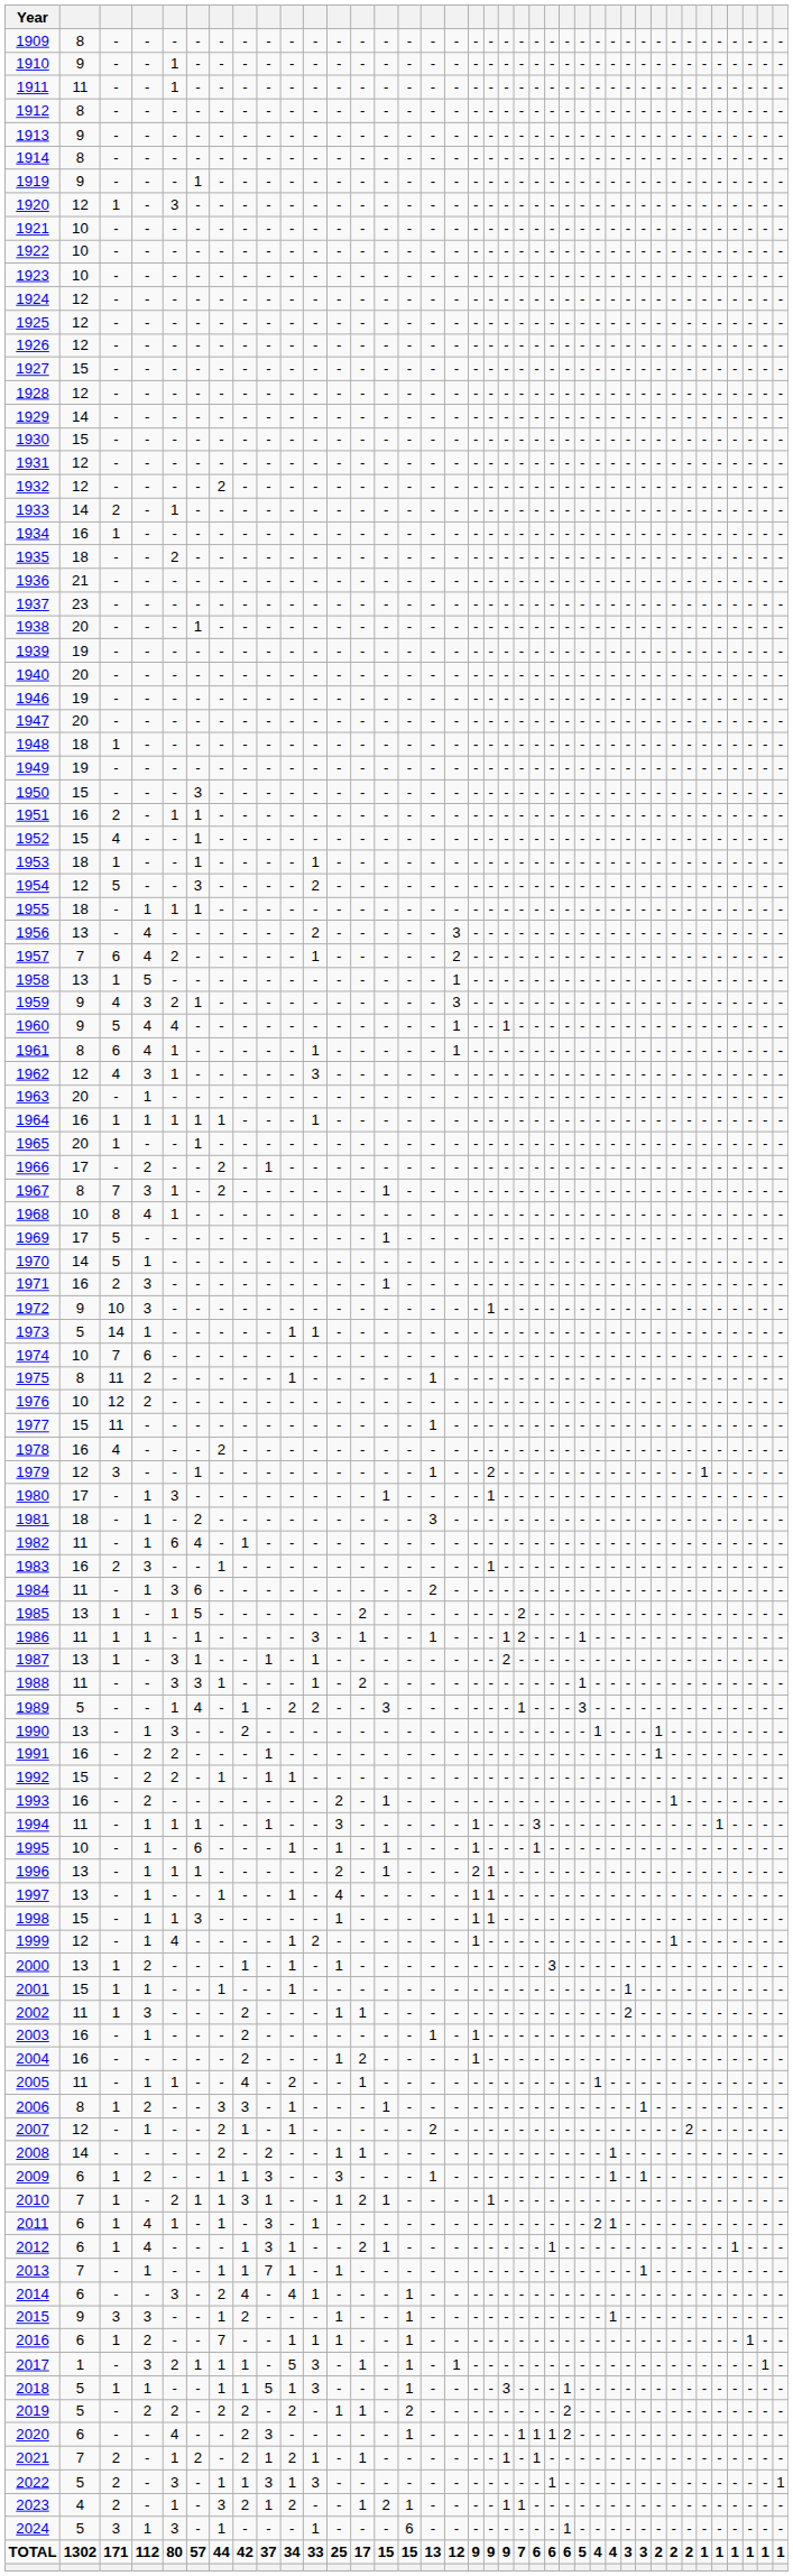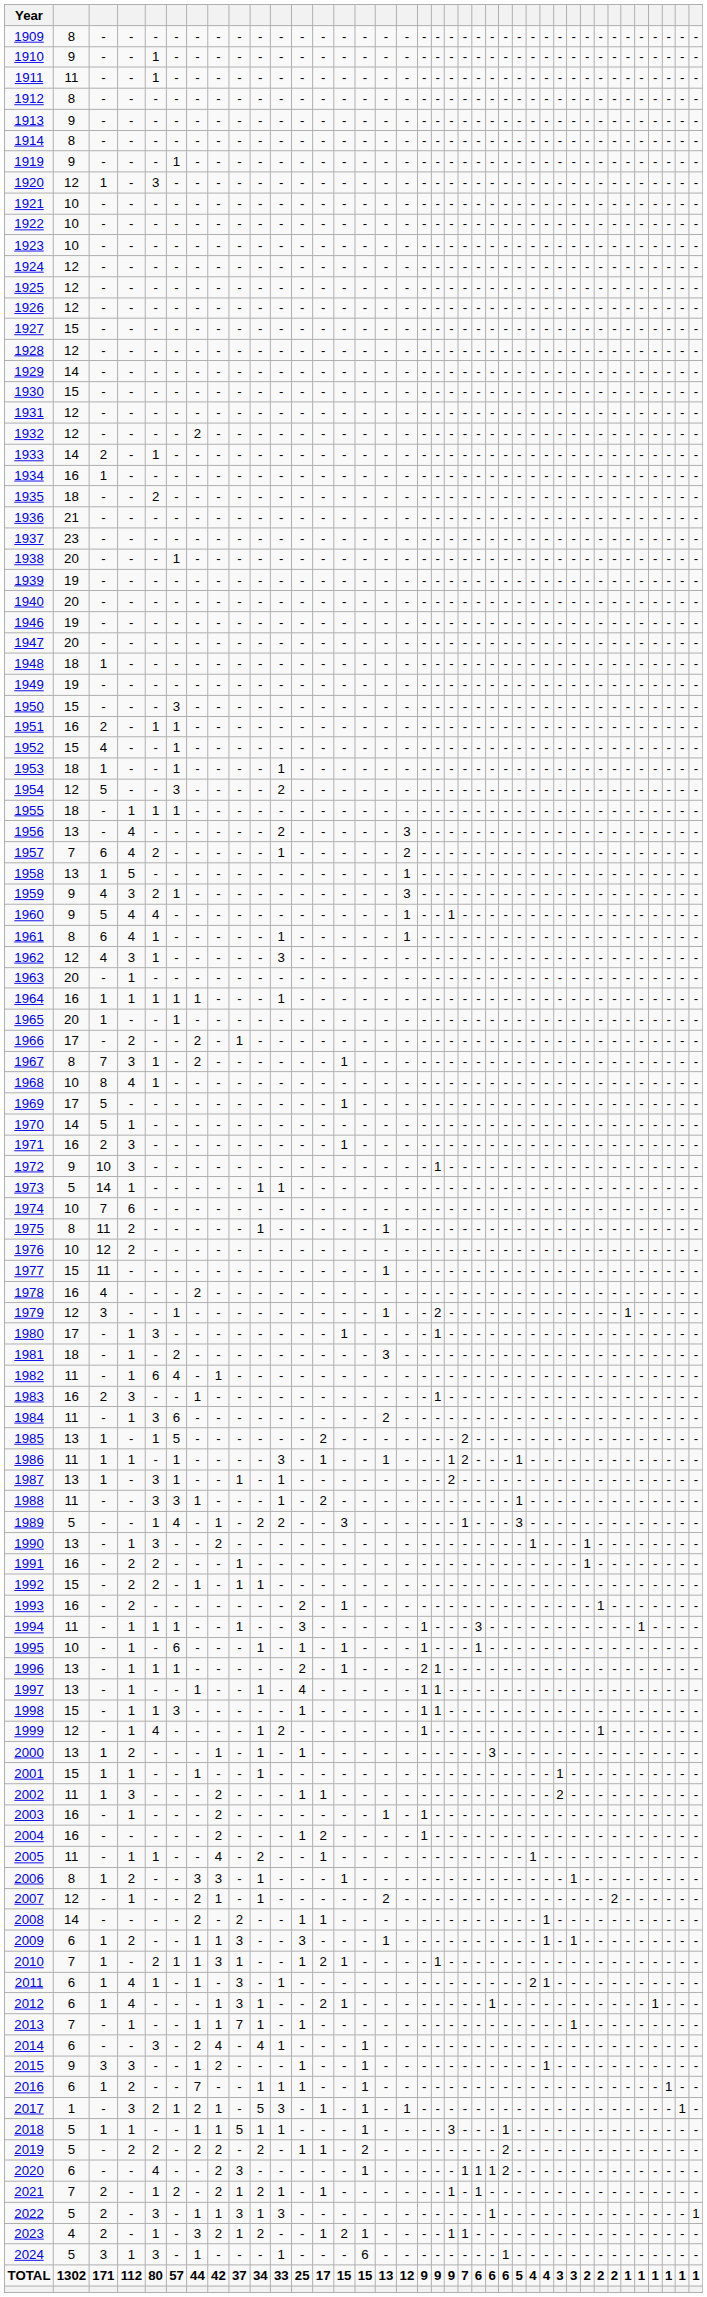2017 | column 7: 1 -> 2
2018 | column 11: 3 -> 1
